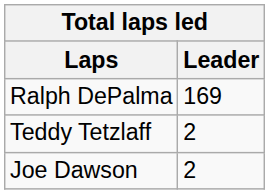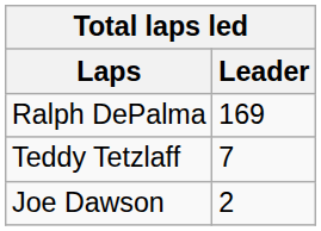Teddy Tetzlaff | Leader: 2 -> 7
